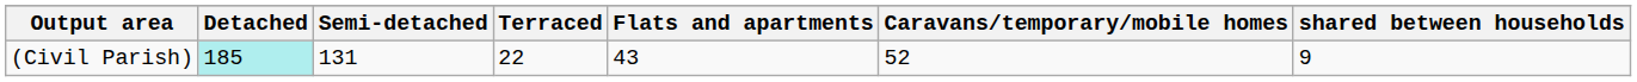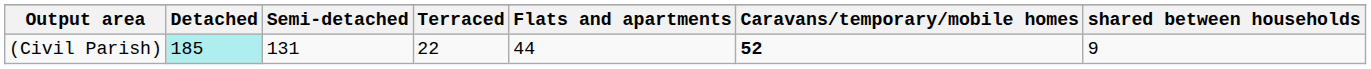(Civil Parish) | Flats and apartments: 43 -> 44
(Civil Parish) | Caravans/temporary/mobile homes: normal -> bold
